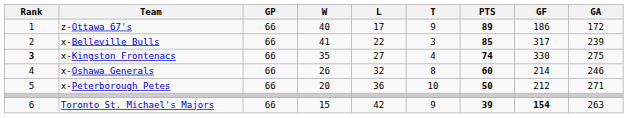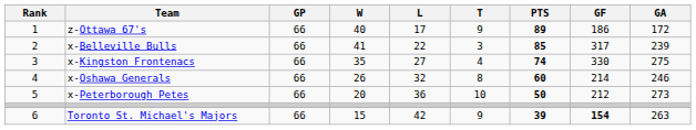x-Kingston Frontenacs | Rank: bold -> normal
x-Peterborough Petes | GA: 271 -> 273
